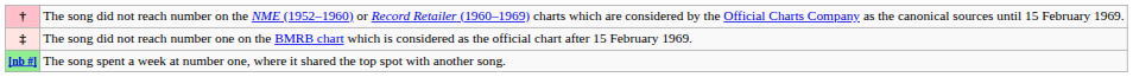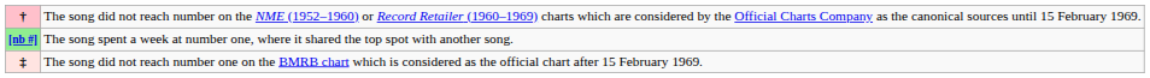rows swapped: ‡ <-> [nb #]
